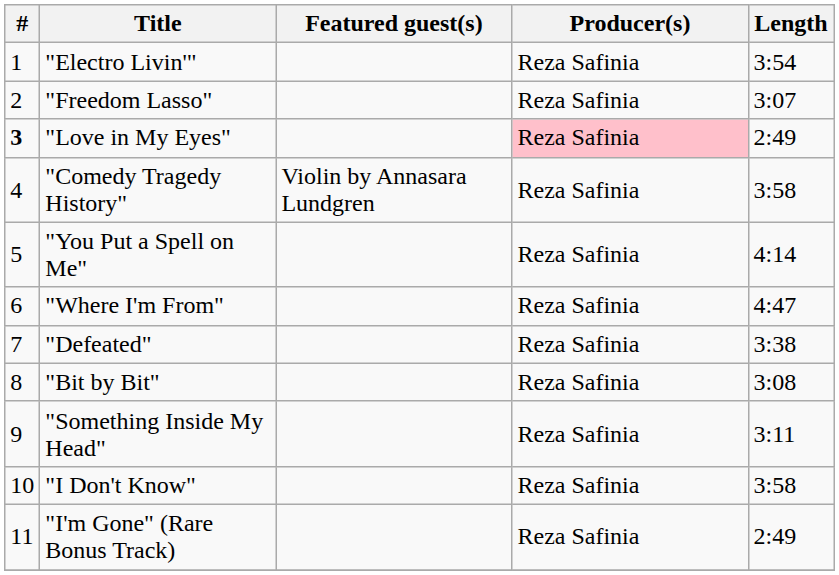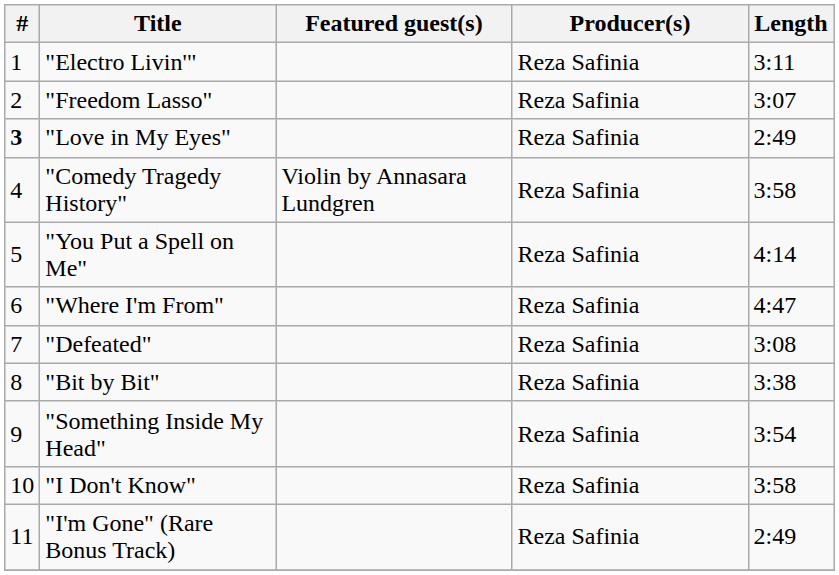"Electro Livin'" | Length: 3:54 -> 3:11
"Love in My Eyes" | Producer(s): pink background -> no background
"Defeated" | Length: 3:38 -> 3:08
"Bit by Bit" | Length: 3:08 -> 3:38
"Something Inside My Head" | Length: 3:11 -> 3:54
